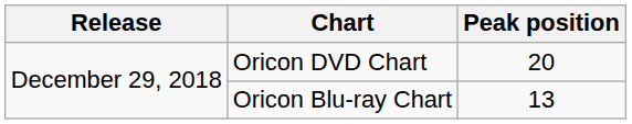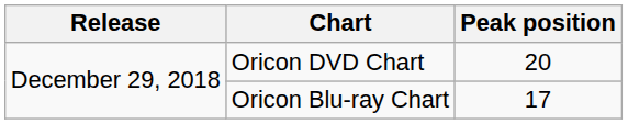Oricon Blu-ray Chart | Peak position: 13 -> 17
